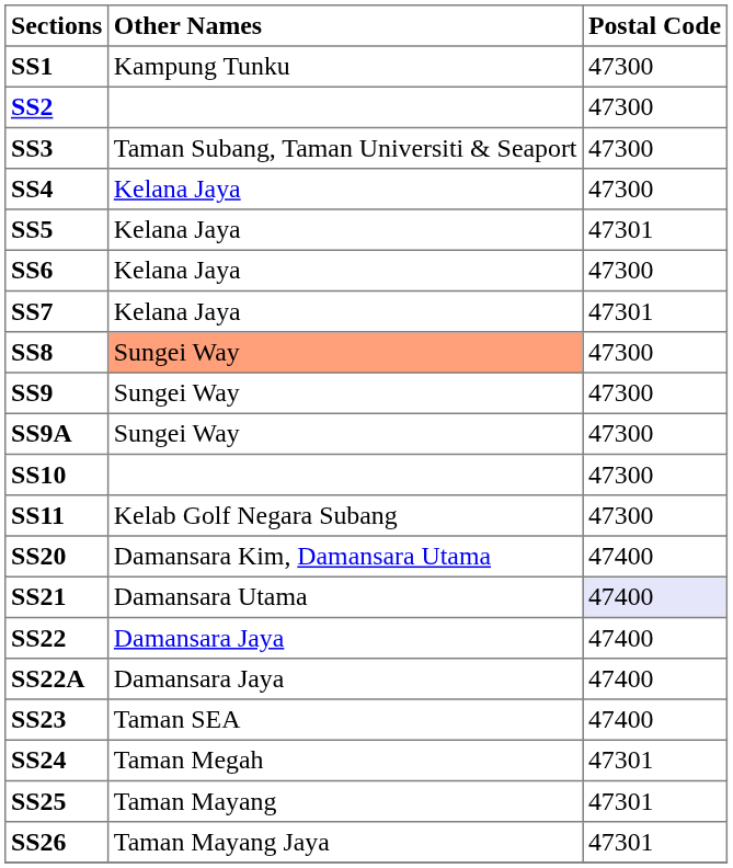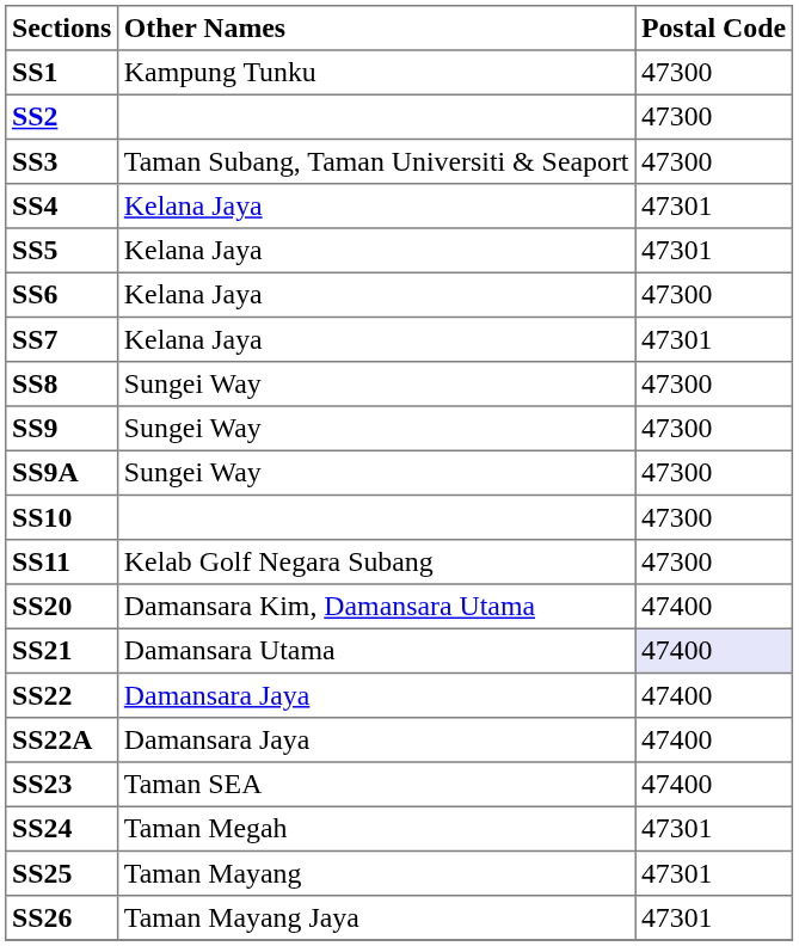SS4 | Postal Code: 47300 -> 47301
SS8 | Other Names: lightsalmon background -> no background
